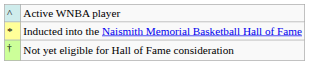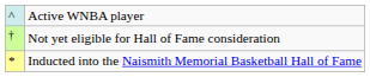rows swapped: Inducted into the Naismith Memorial Basketball Hall of Fame <-> Not yet eligible for Hall of Fame consideration
